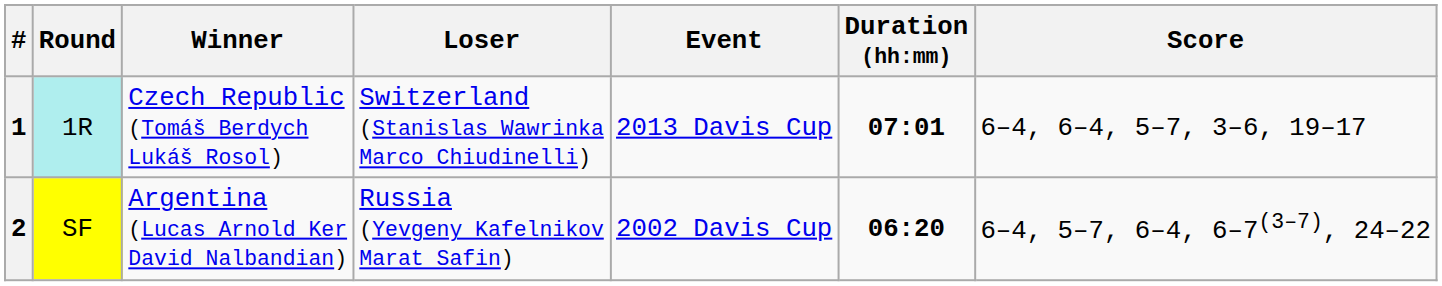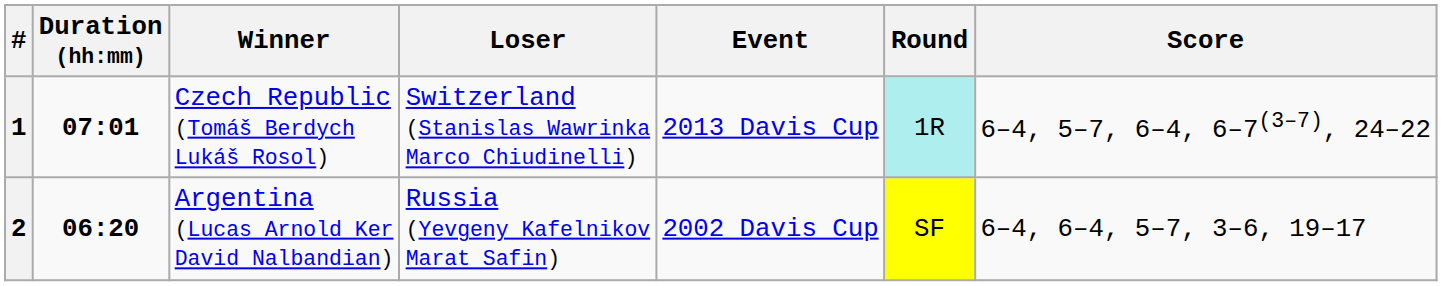columns swapped: Duration (hh:mm) <-> Round
1 | Score: 6–4, 6–4, 5–7, 3–6, 19–17 -> 6–4, 5–7, 6–4, 6–7(3–7), 24–22
2 | Score: 6–4, 5–7, 6–4, 6–7(3–7), 24–22 -> 6–4, 6–4, 5–7, 3–6, 19–17
